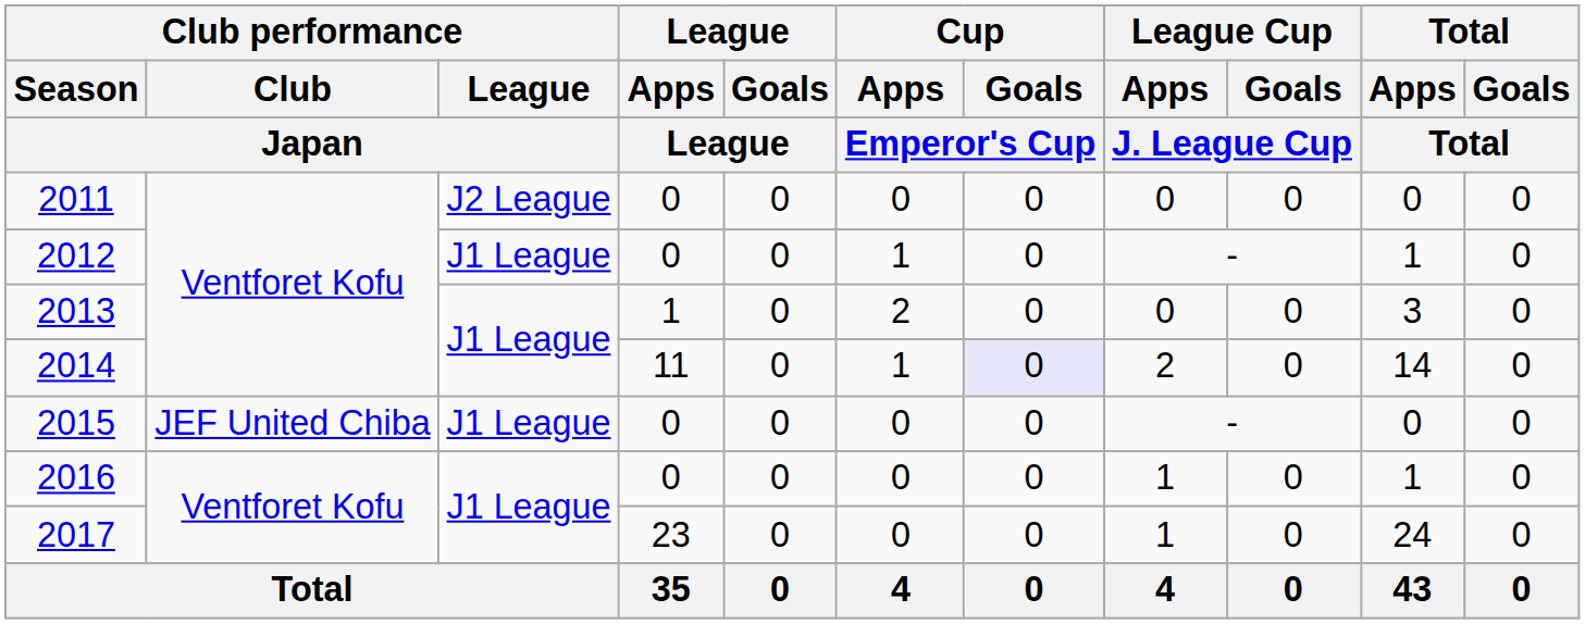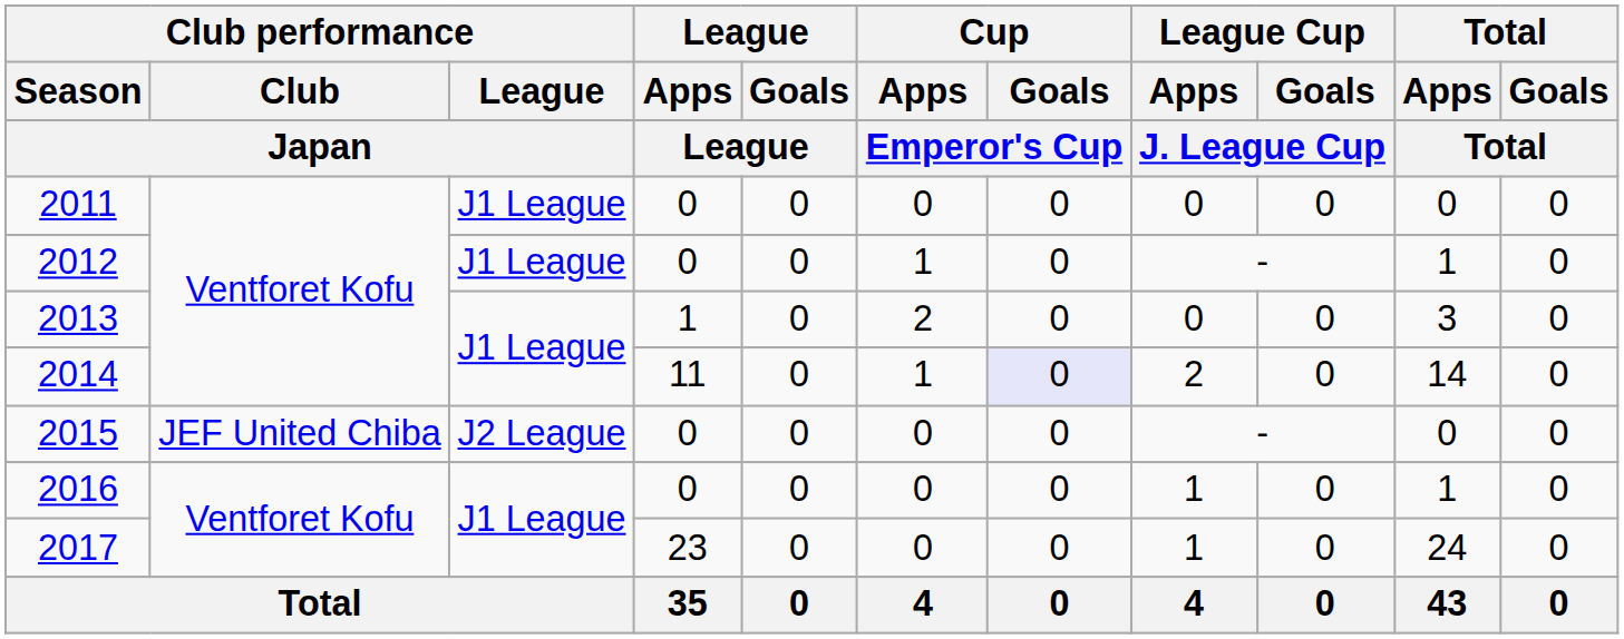2011 | Club performance / League / Japan: J2 League -> J1 League
2015 | Club performance / League / Japan: J1 League -> J2 League
